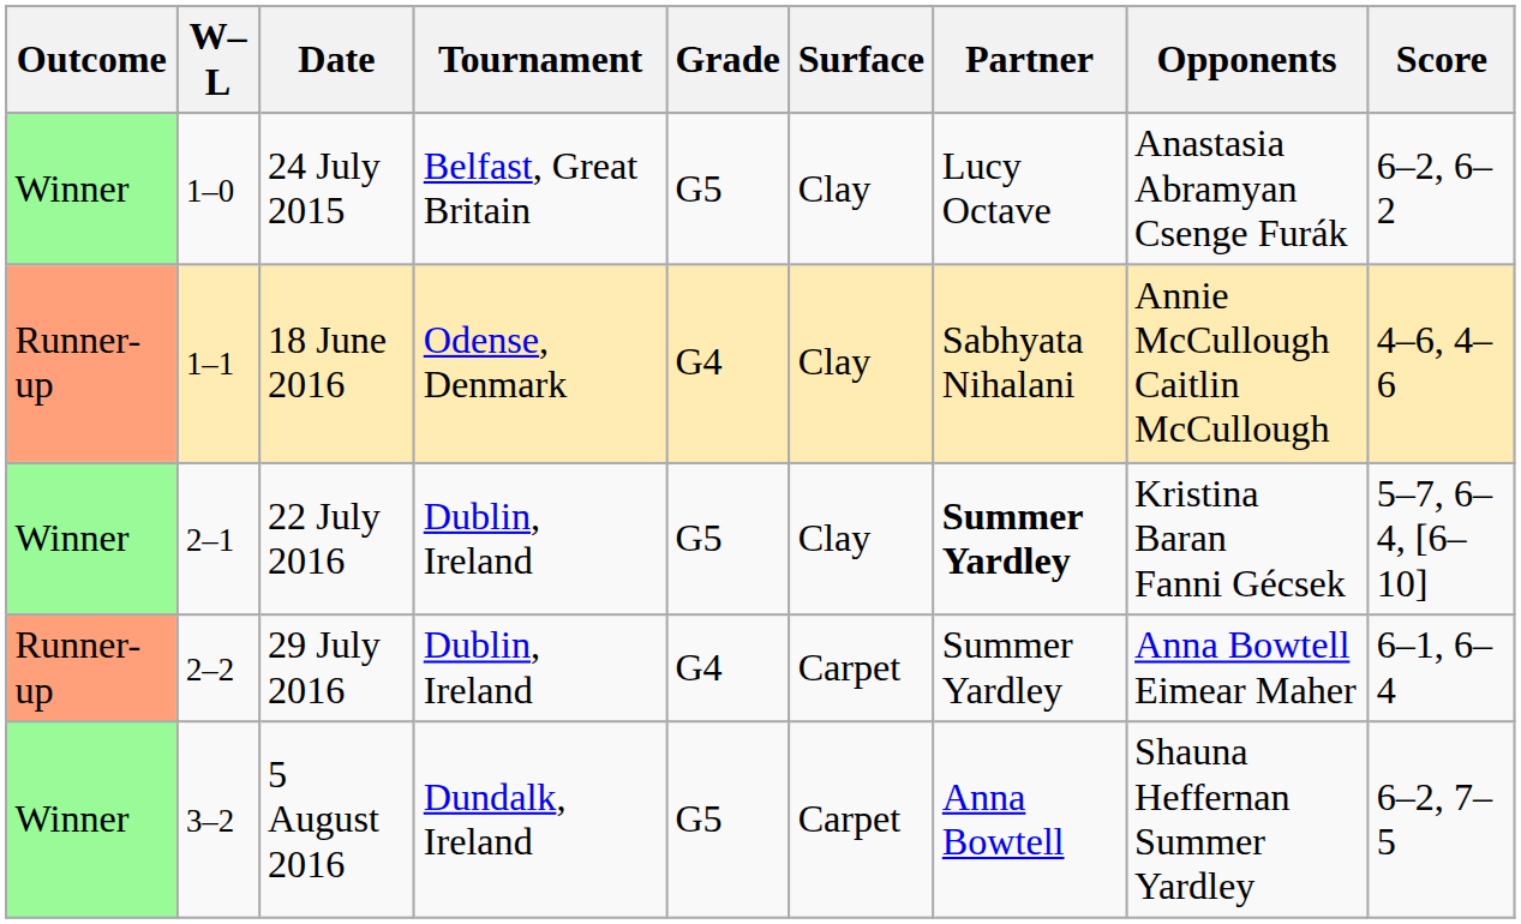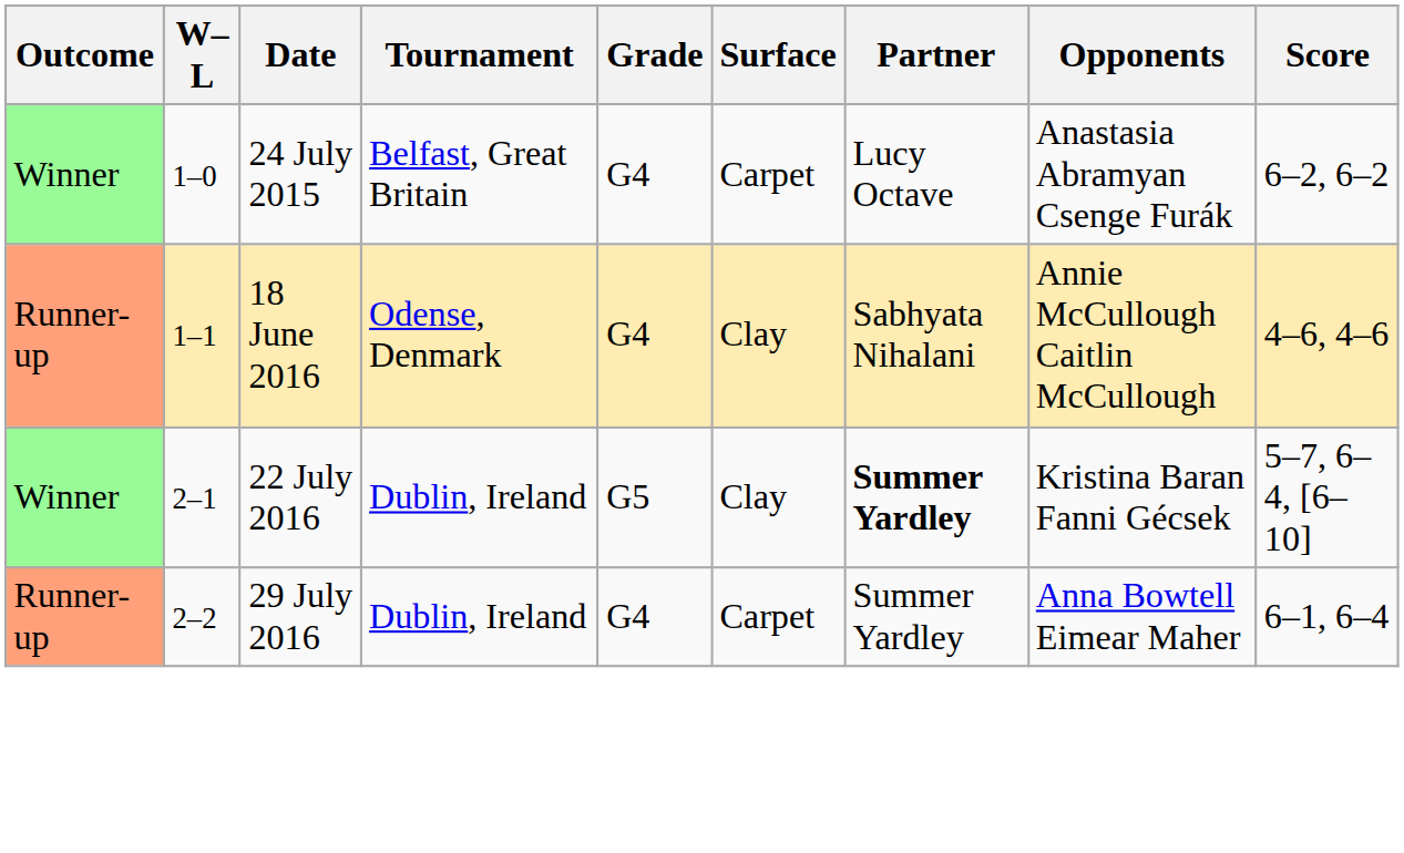24 July 2015 | Grade: G5 -> G4
24 July 2015 | Surface: Clay -> Carpet
- row: Winner | 3–2 | 5 August 2016 | Dundalk, Ireland | G5 | Carpet | Anna Bowtell | Shauna Heffernan Summer Yardley | 6–2, 7–5
